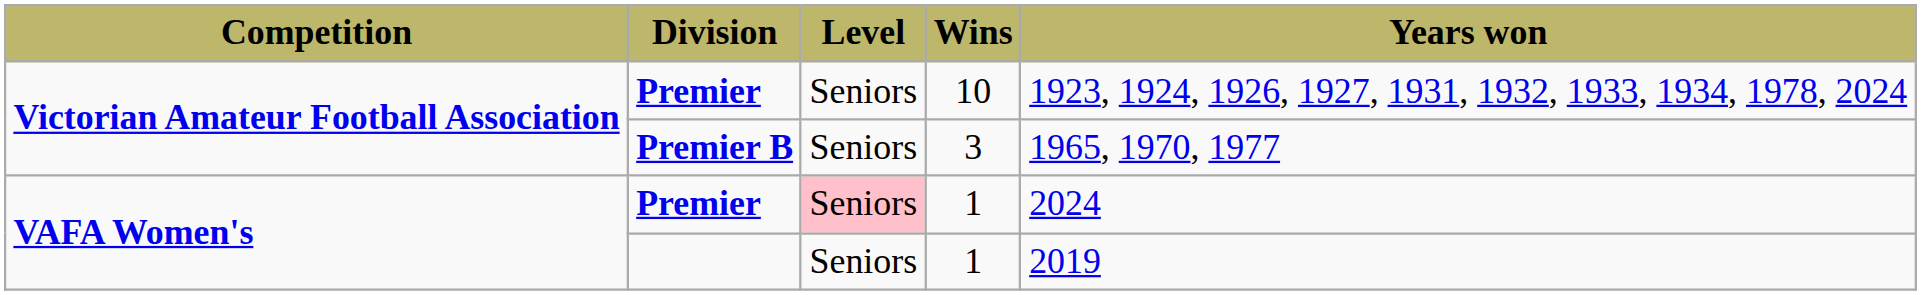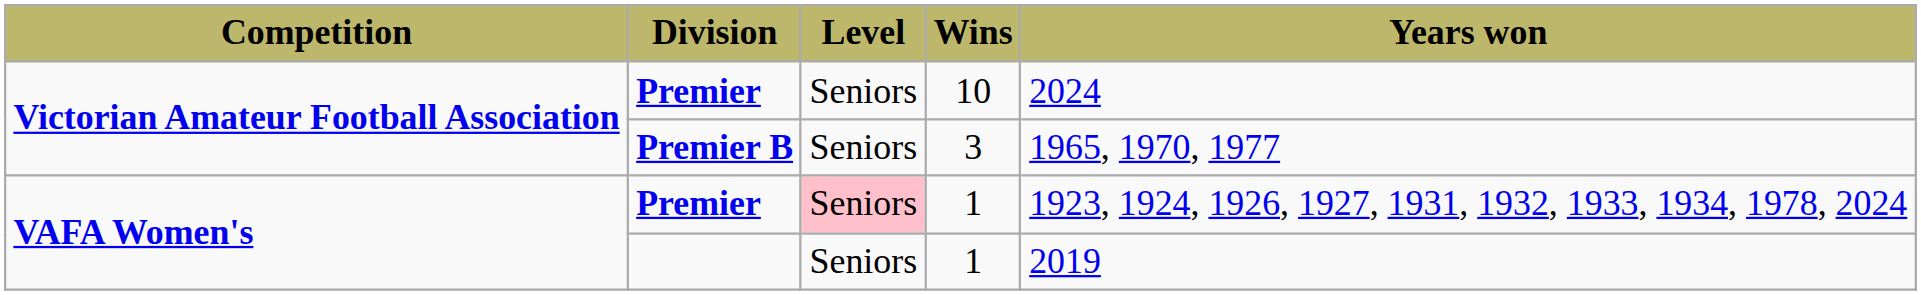Premier / 10 | Years won: 1923, 1924, 1926, 1927, 1931, 1932, 1933, 1934, 1978, 2024 -> 2024
Premier / 1 | Years won: 2024 -> 1923, 1924, 1926, 1927, 1931, 1932, 1933, 1934, 1978, 2024
